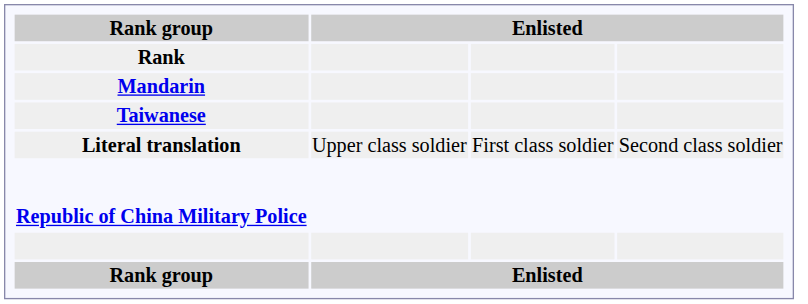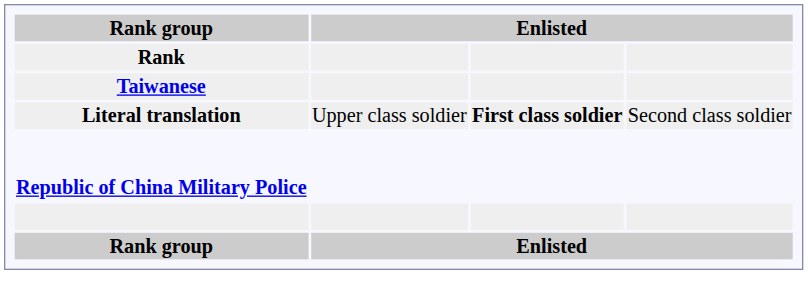- row: Mandarin
Literal translation | column 3: normal -> bold
